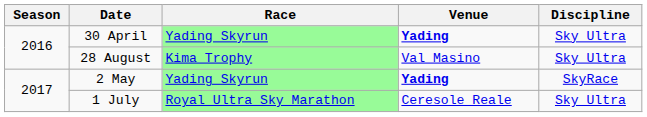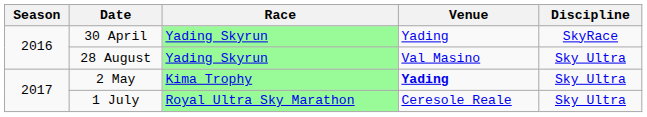30 April | Venue: bold -> normal
30 April | Discipline: Sky Ultra -> SkyRace
28 August | Race: Kima Trophy -> Yading Skyrun
2 May | Race: Yading Skyrun -> Kima Trophy
2 May | Discipline: SkyRace -> Sky Ultra
